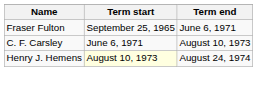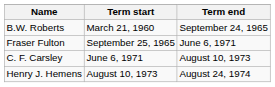+ row: B.W. Roberts | March 21, 1960 | September 24, 1965
Henry J. Hemens | Term start: lightyellow background -> no background
